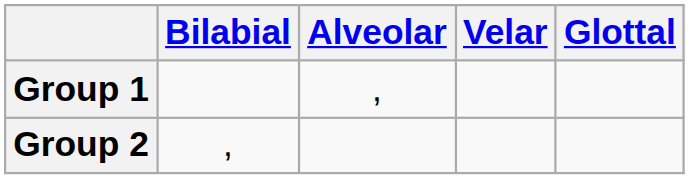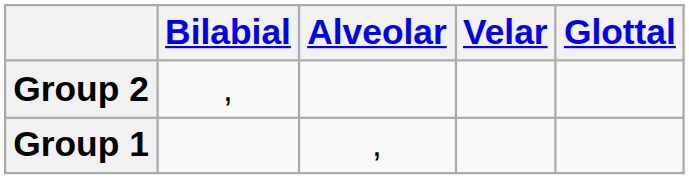rows swapped: Group 1 <-> Group 2
